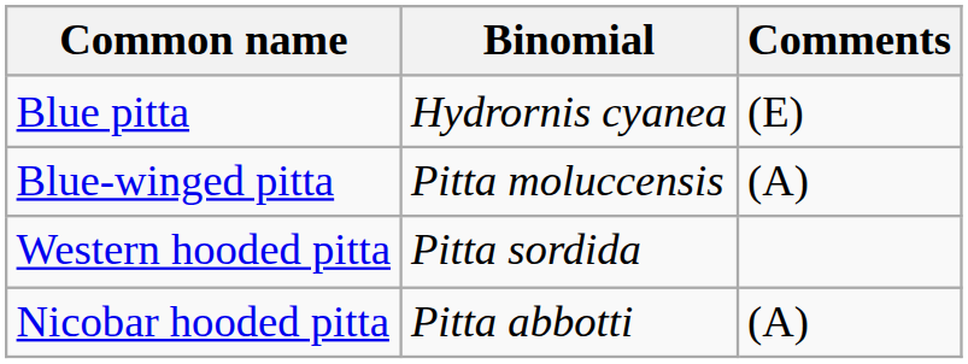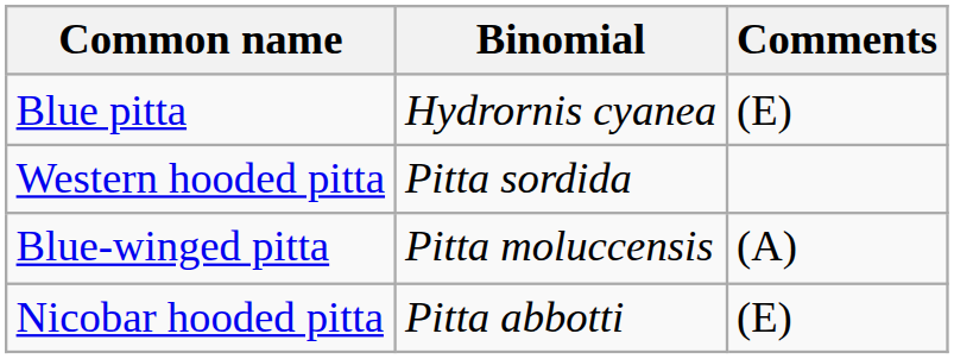rows swapped: Blue-winged pitta <-> Western hooded pitta
Nicobar hooded pitta | Comments: (A) -> (E)
